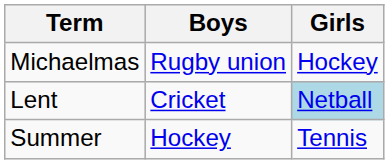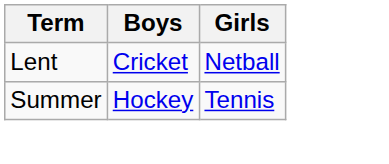- row: Michaelmas | Rugby union | Hockey
Lent | Girls: lightblue background -> no background
